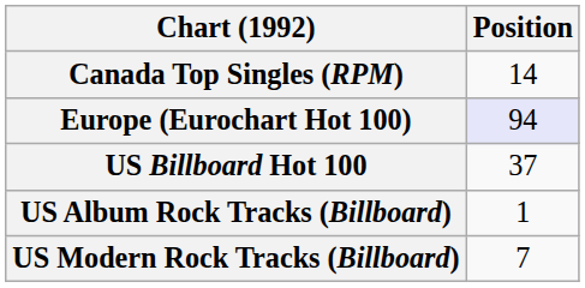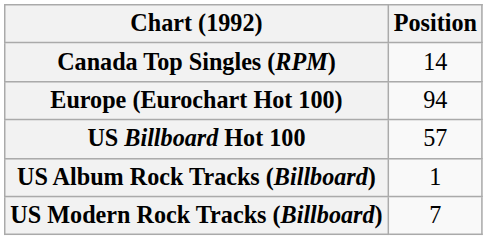Europe (Eurochart Hot 100) | Position: lavender background -> no background
US Billboard Hot 100 | Position: 37 -> 57
